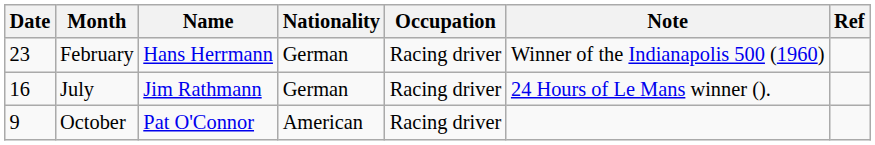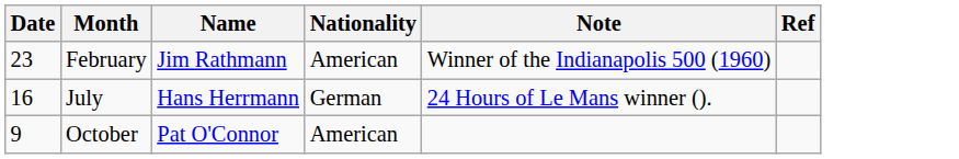- column: Occupation | Racing driver | Racing driver | Racing driver
February | Name: Hans Herrmann -> Jim Rathmann
February | Nationality: German -> American
July | Name: Jim Rathmann -> Hans Herrmann
